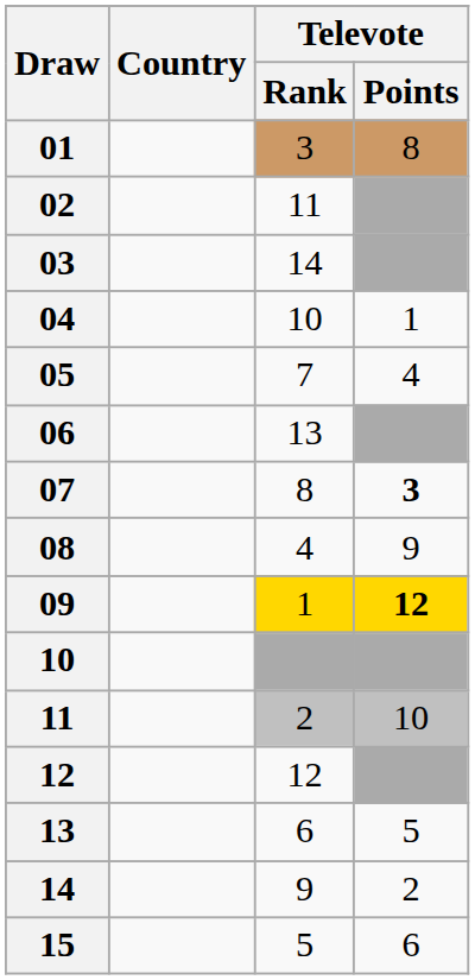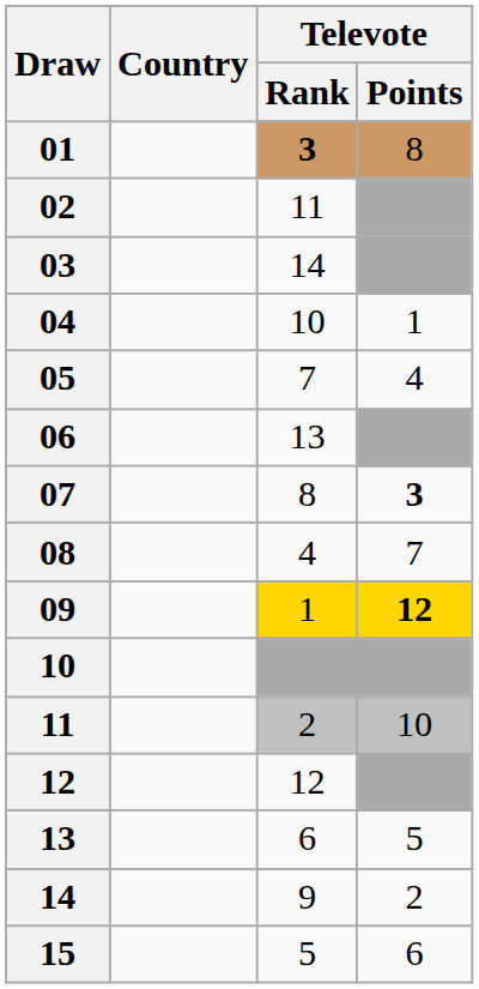01 | Televote / Rank: normal -> bold
08 | Televote / Points: 9 -> 7
